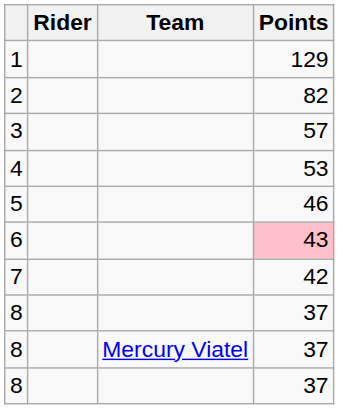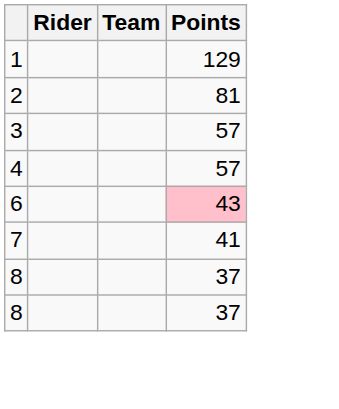2 | Points: 82 -> 81
4 | Points: 53 -> 57
- row: 5 | 46
7 | Points: 42 -> 41
- row: 8 | Mercury Viatel | 37
